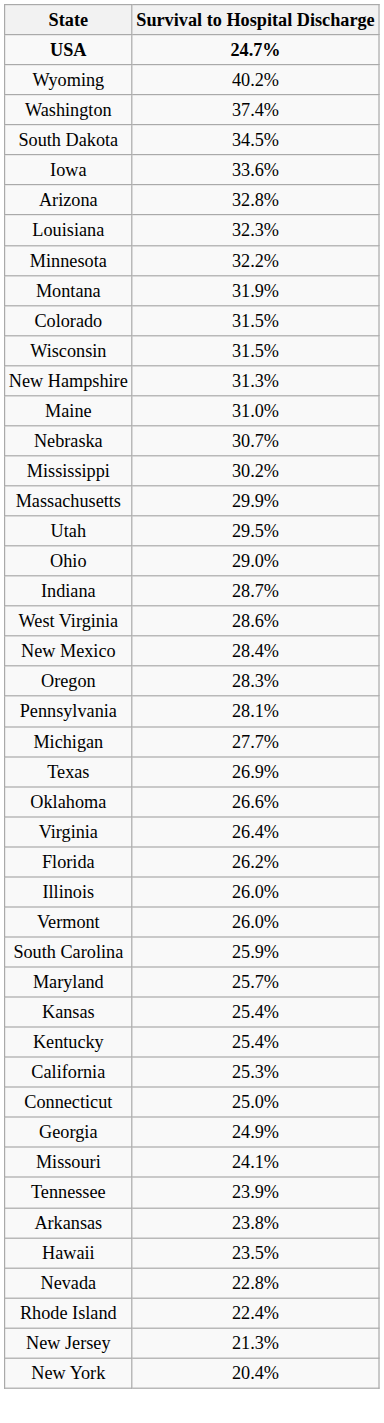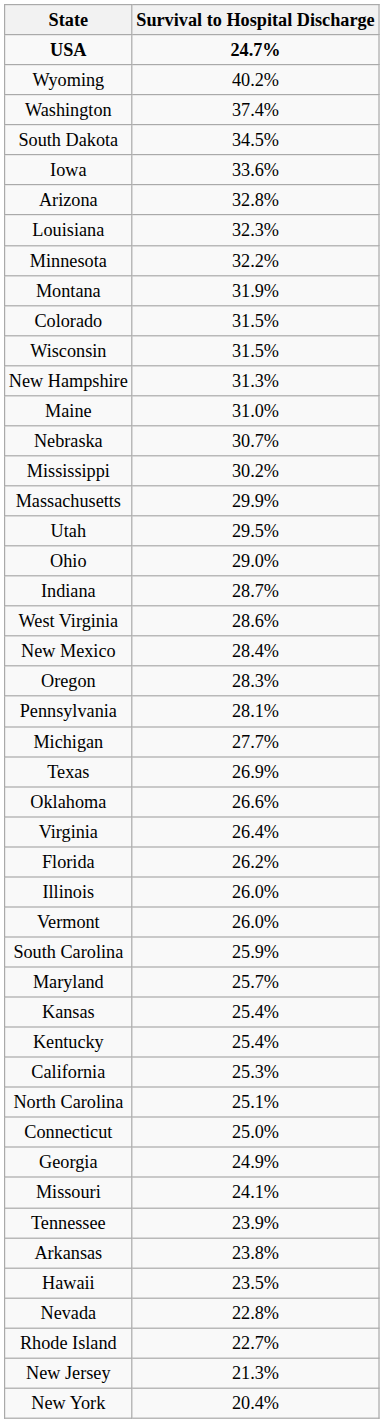+ row: North Carolina | 25.1%
Rhode Island | Survival to Hospital Discharge: 22.4% -> 22.7%
